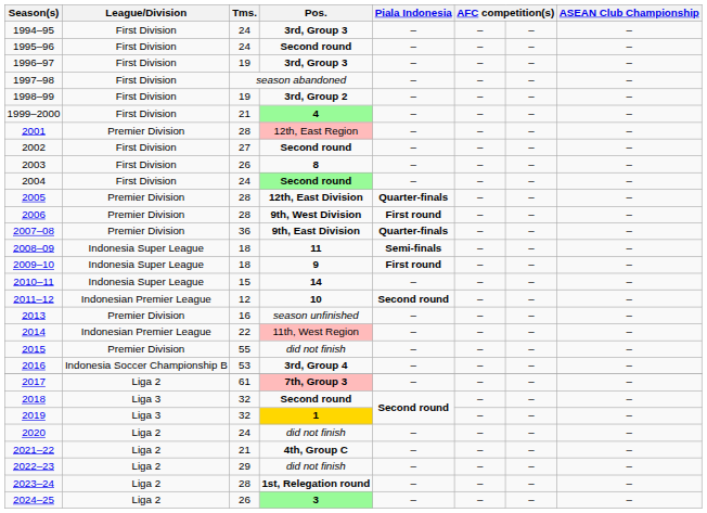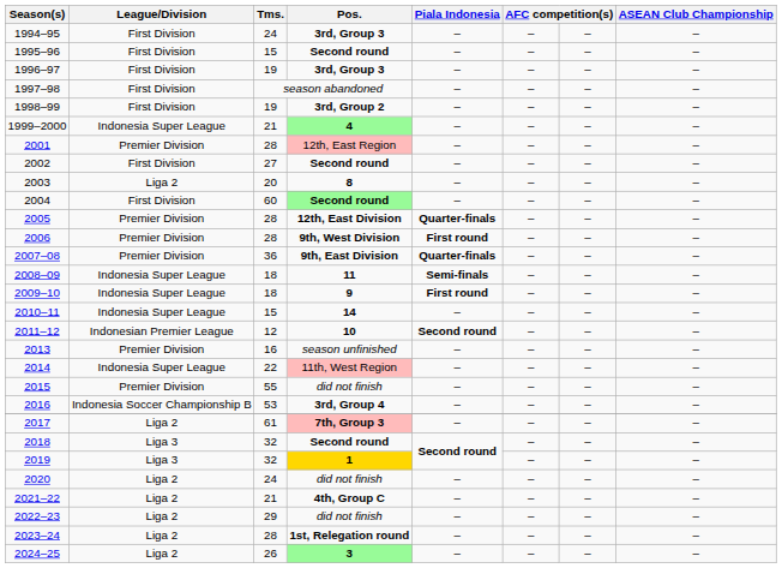1995–96 | Tms.: 24 -> 15
1999–2000 | League/Division: First Division -> Indonesia Super League
2003 | League/Division: First Division -> Liga 2
2003 | Tms.: 26 -> 20
2004 | Tms.: 24 -> 60
2014 | League/Division: Indonesian Premier League -> Indonesia Super League
